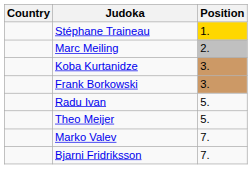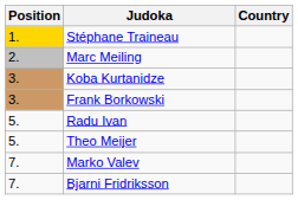columns swapped: Position <-> Country
